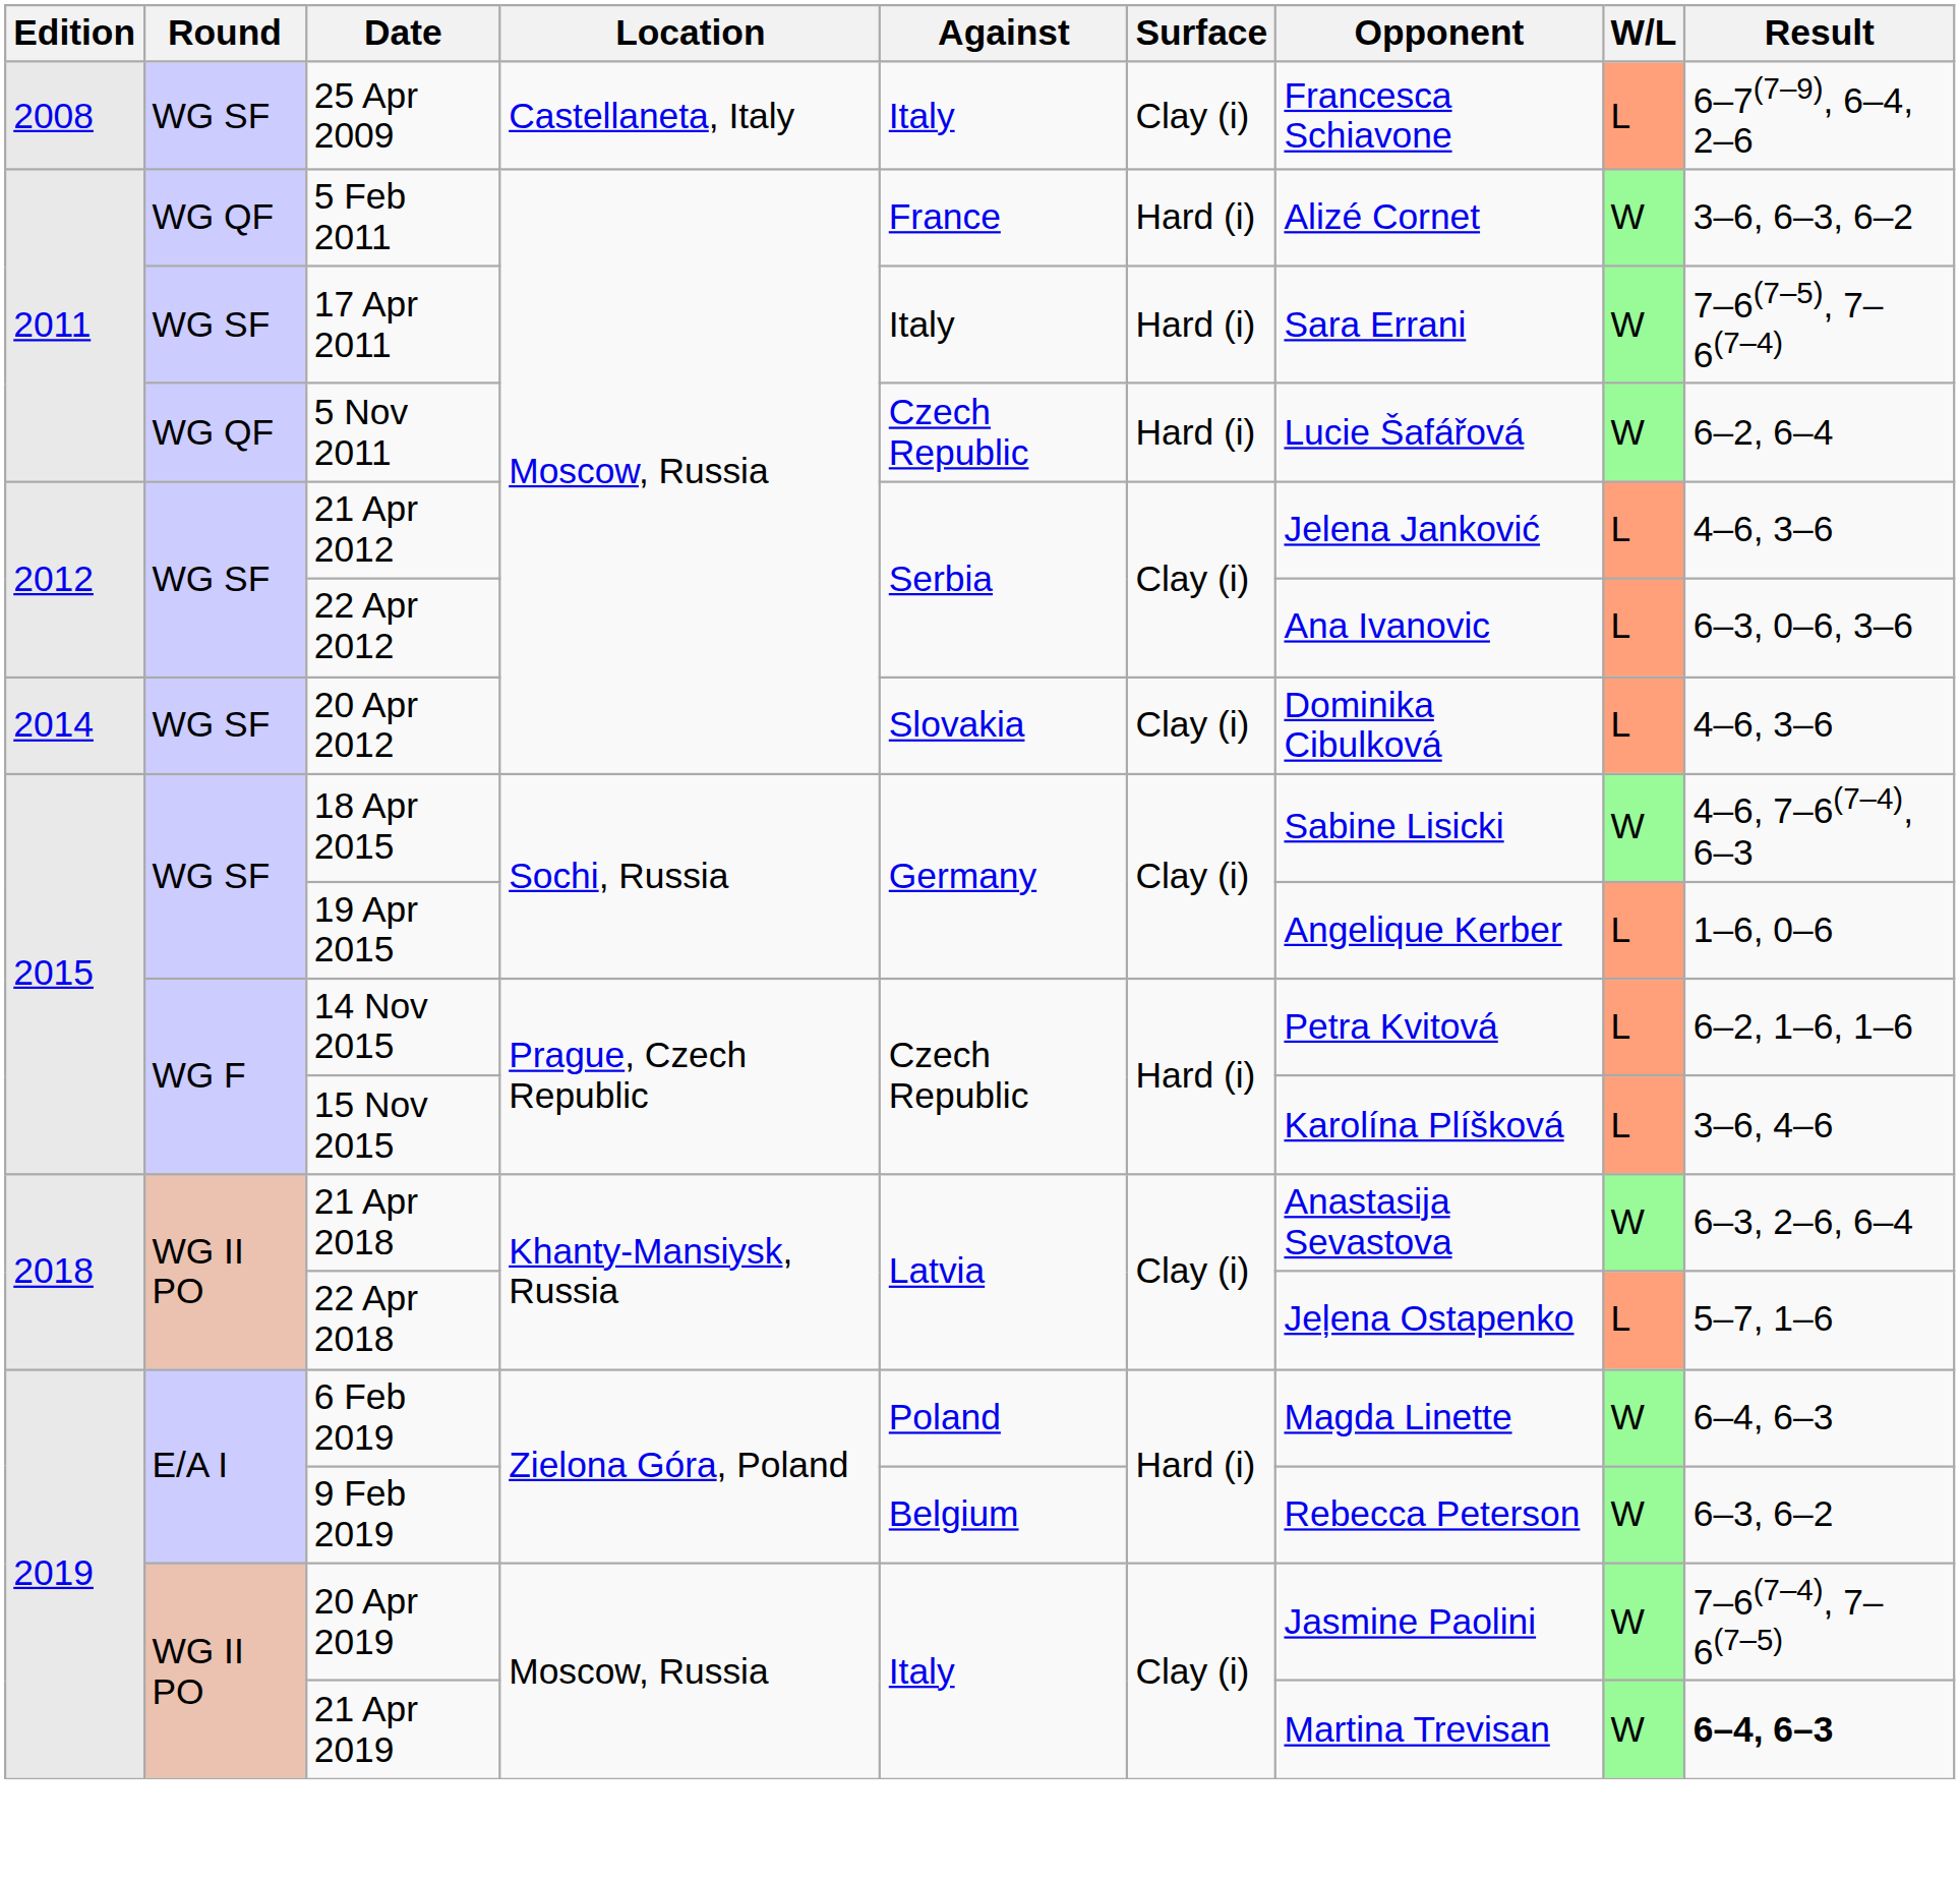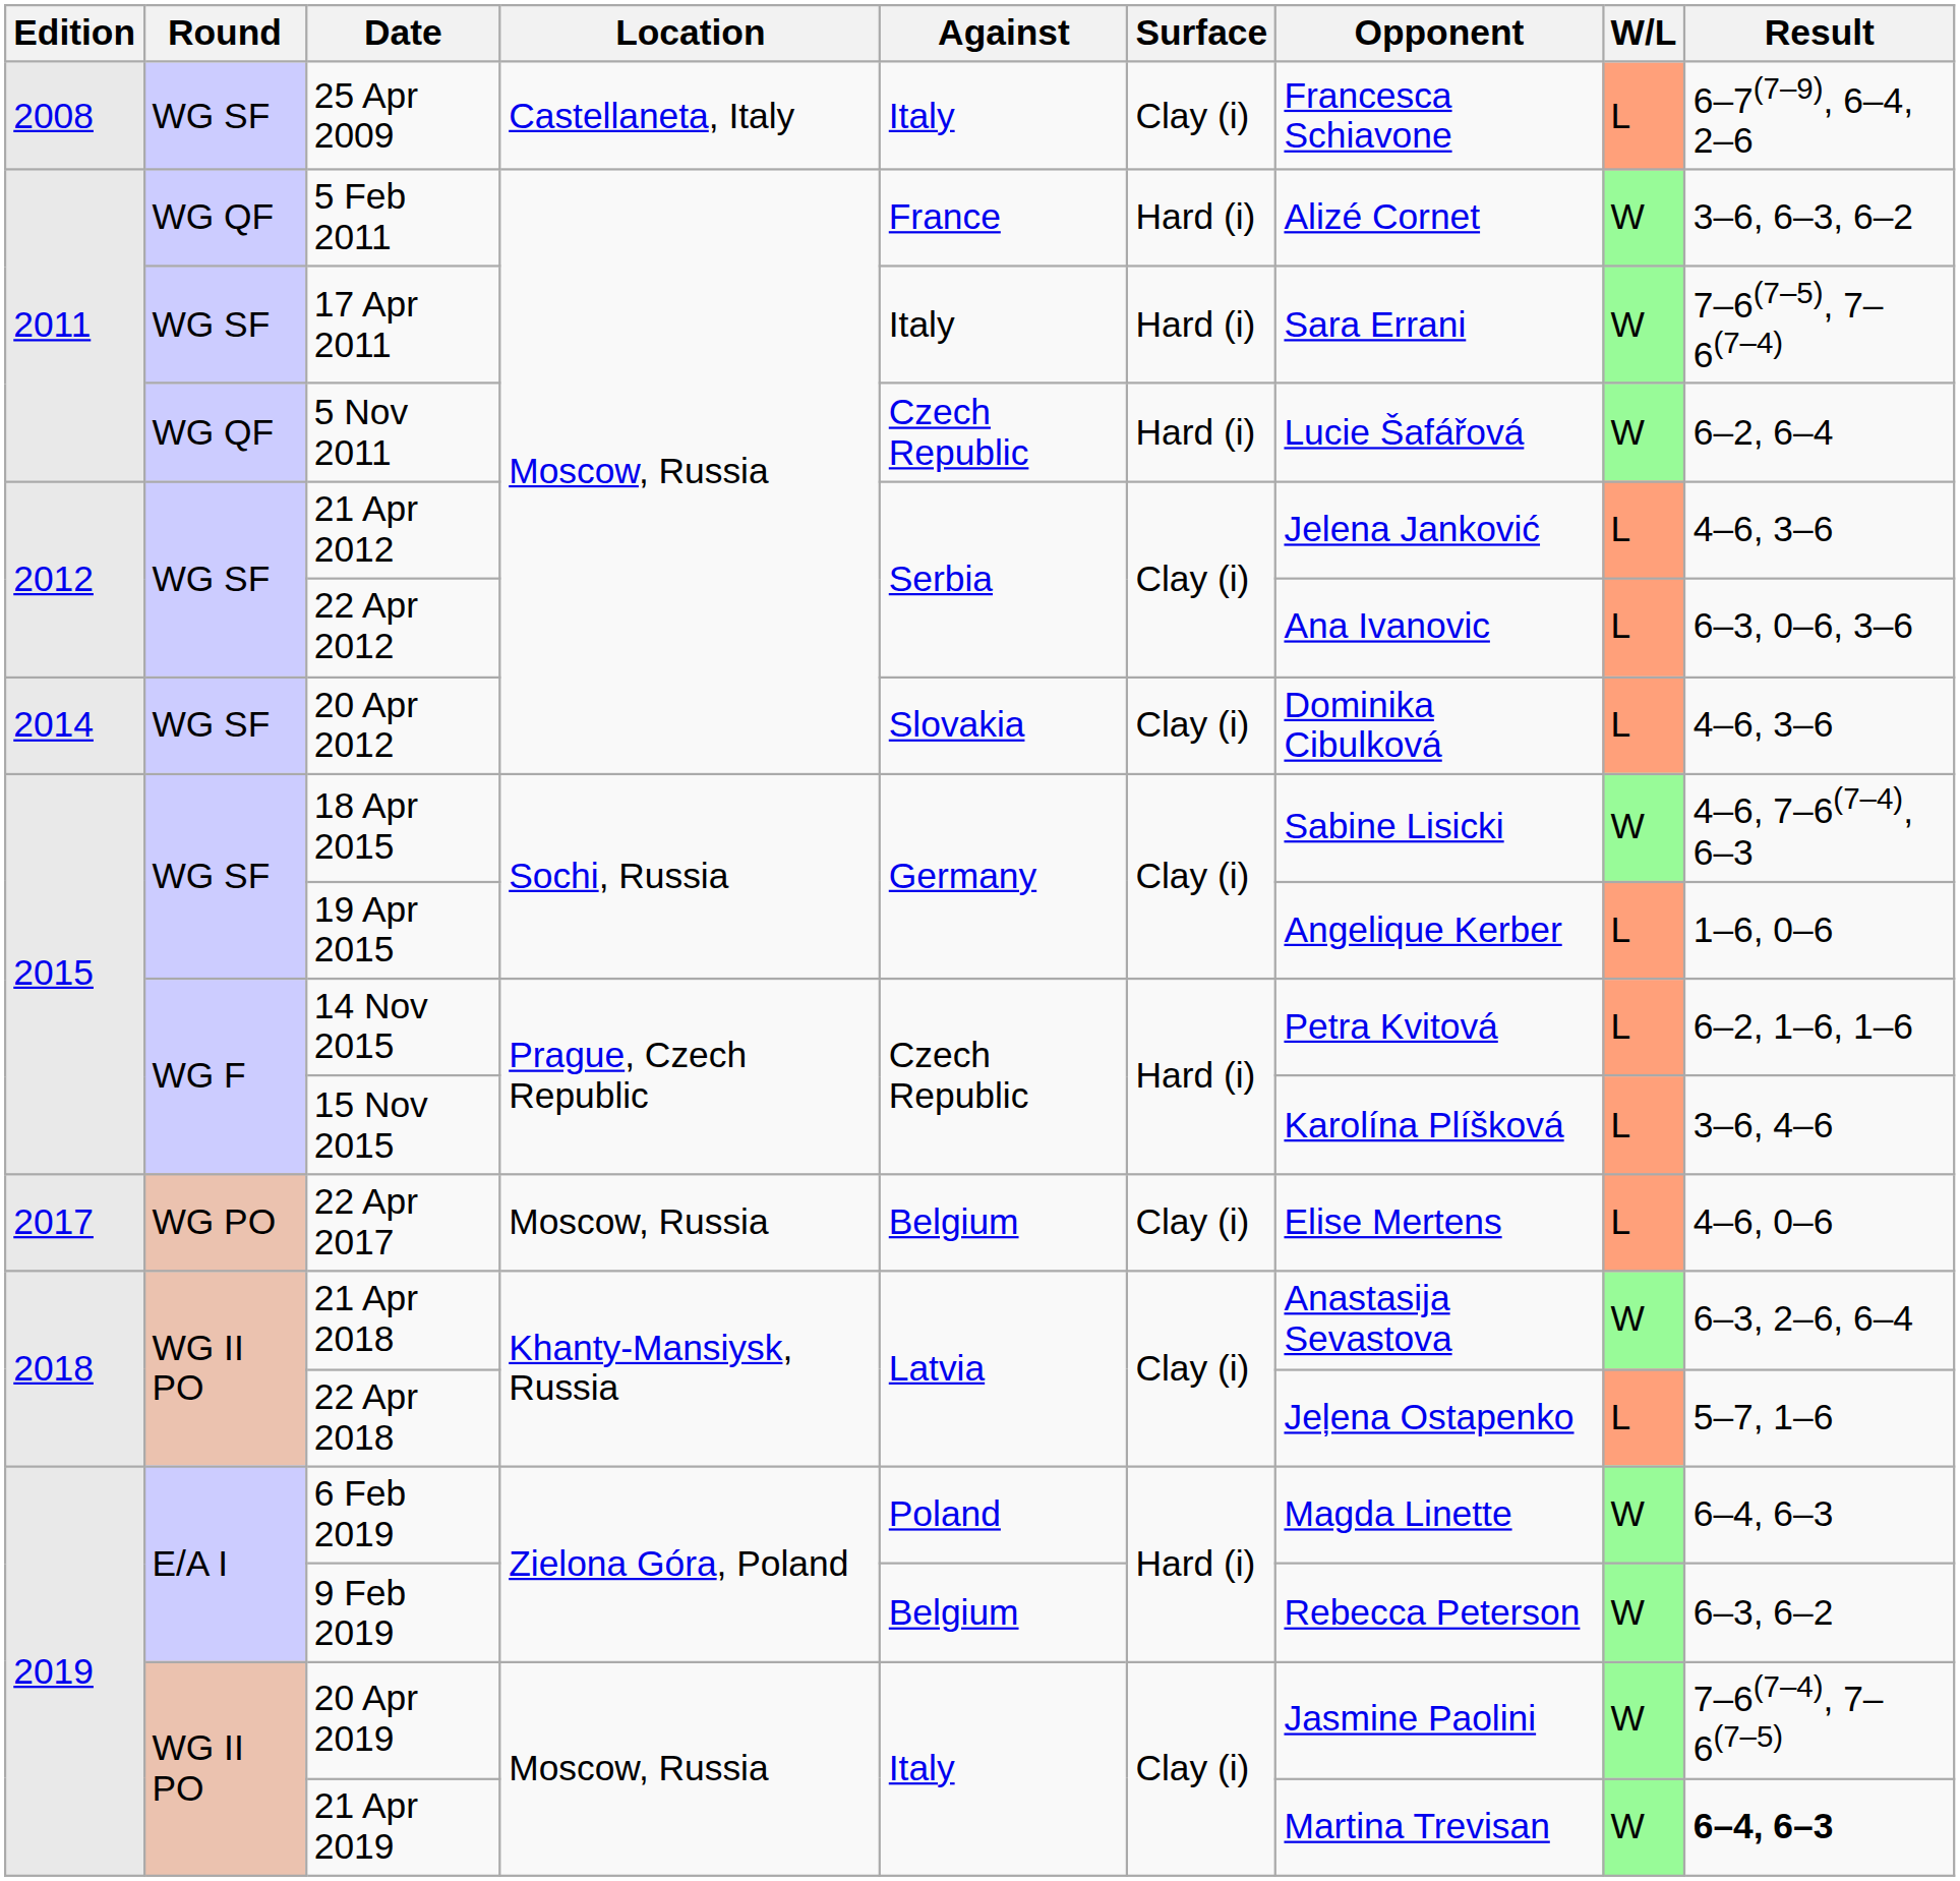+ row: 2017 | WG PO | 22 Apr 2017 | Moscow, Russia | Belgium | Clay (i) | Elise Mertens | L | 4–6, 0–6
